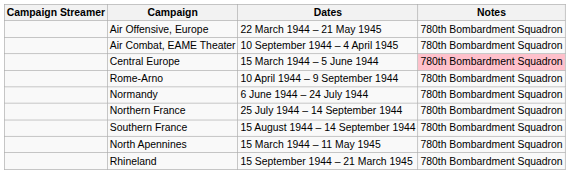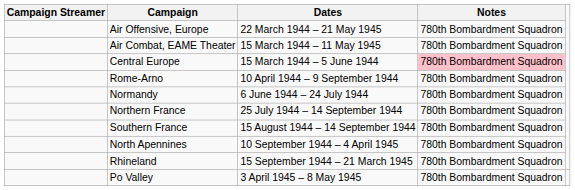Air Combat, EAME Theater | Dates: 10 September 1944 – 4 April 1945 -> 15 March 1944 – 11 May 1945
North Apennines | Dates: 15 March 1944 – 11 May 1945 -> 10 September 1944 – 4 April 1945
+ row: Po Valley | 3 April 1945 – 8 May 1945 | 780th Bombardment Squadron
